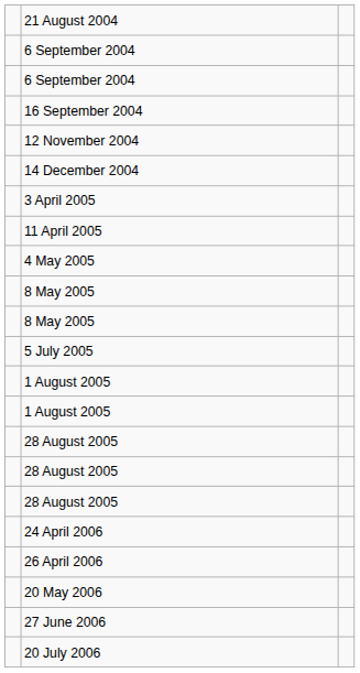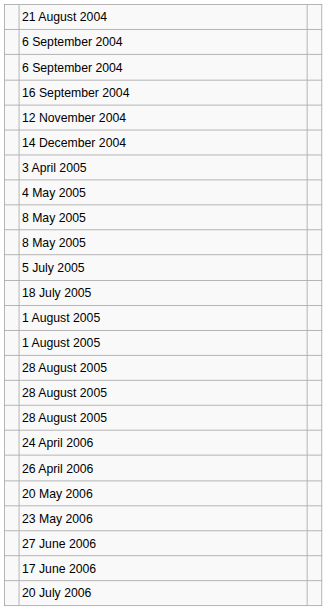- row: 11 April 2005
+ row: 18 July 2005
+ row: 23 May 2006
+ row: 17 June 2006
